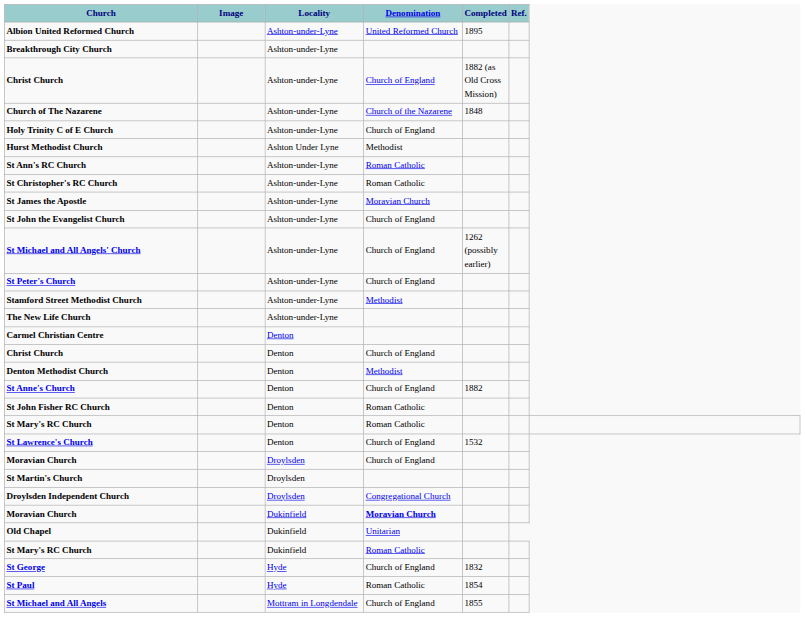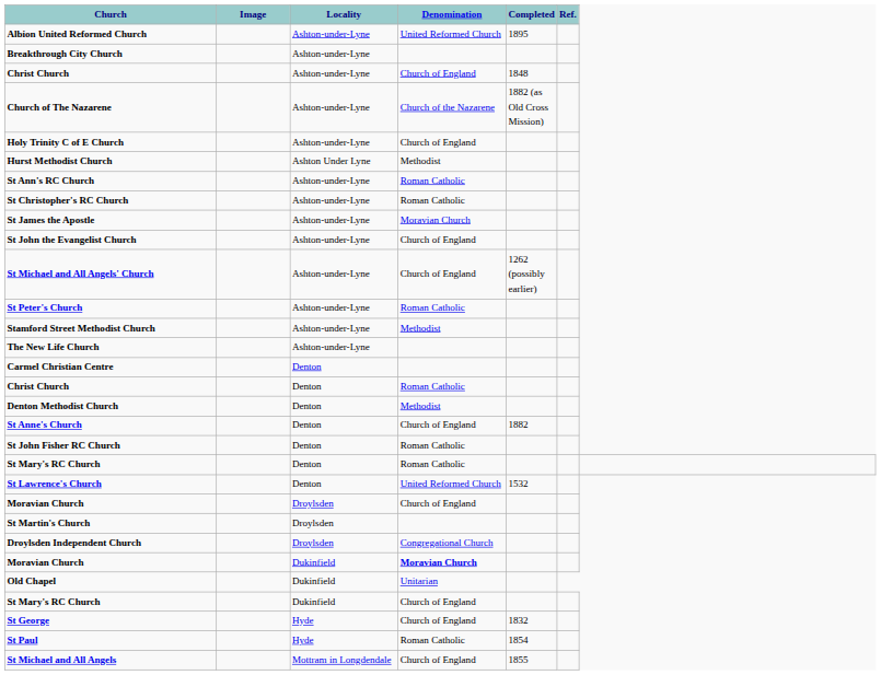Christ Church / Ashton-under-Lyne | Completed: 1882 (as Old Cross Mission) -> 1848
Church of The Nazarene | Completed: 1848 -> 1882 (as Old Cross Mission)
St Peter's Church | Denomination: Church of England -> Roman Catholic
Christ Church / Denton | Denomination: Church of England -> Roman Catholic
St Lawrence's Church | Denomination: Church of England -> United Reformed Church
St Mary's RC Church / Dukinfield | Denomination: Roman Catholic -> Church of England
